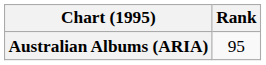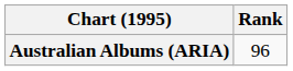Australian Albums (ARIA) | Rank: 95 -> 96
